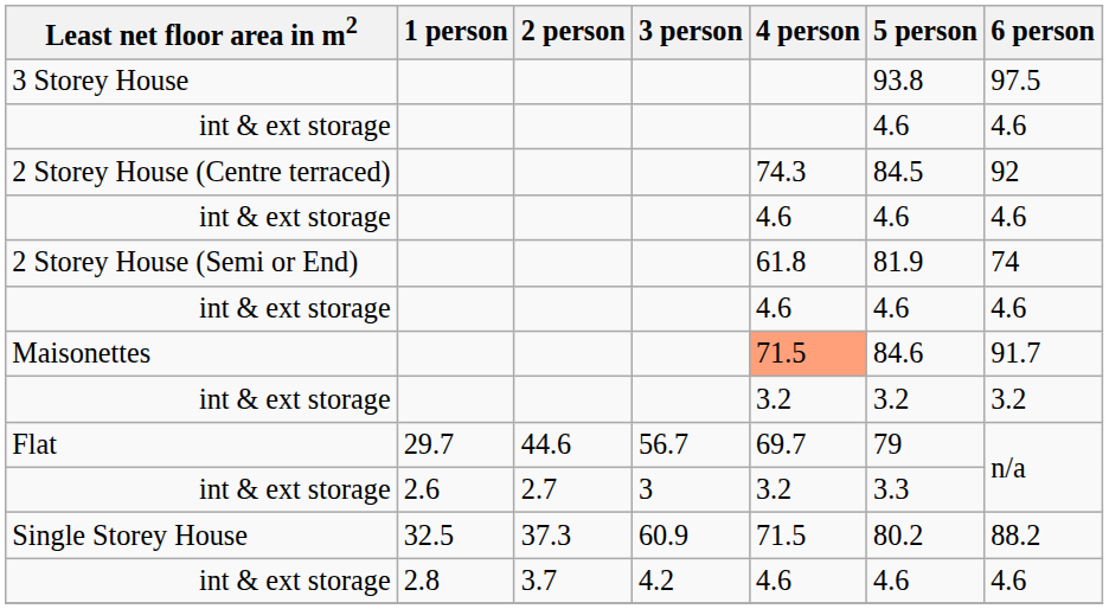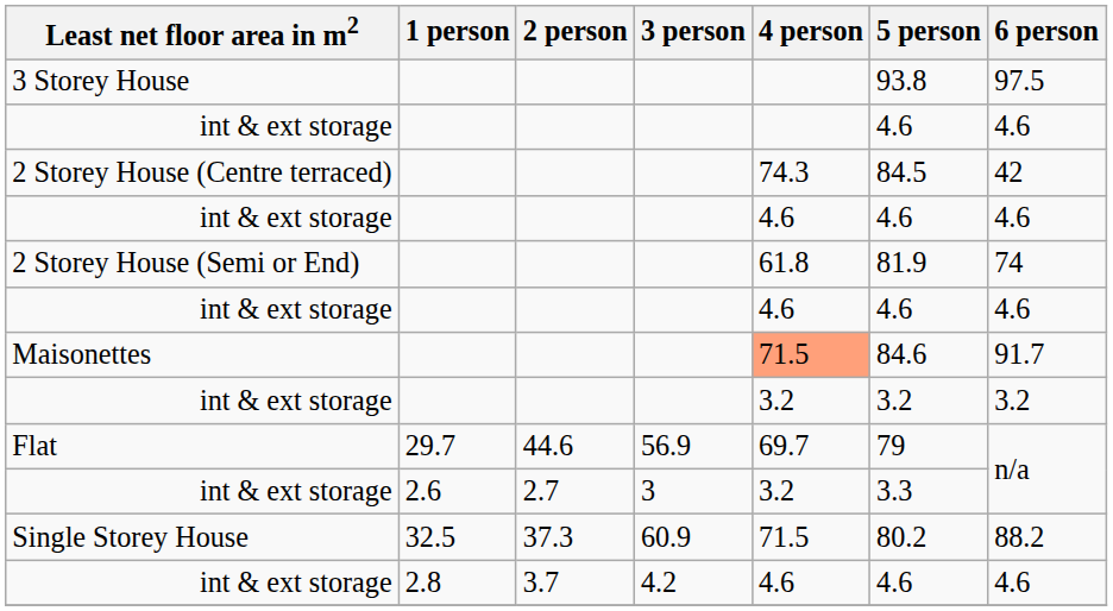2 Storey House (Centre terraced) | 6 person: 92 -> 42
Flat | 3 person: 56.7 -> 56.9
